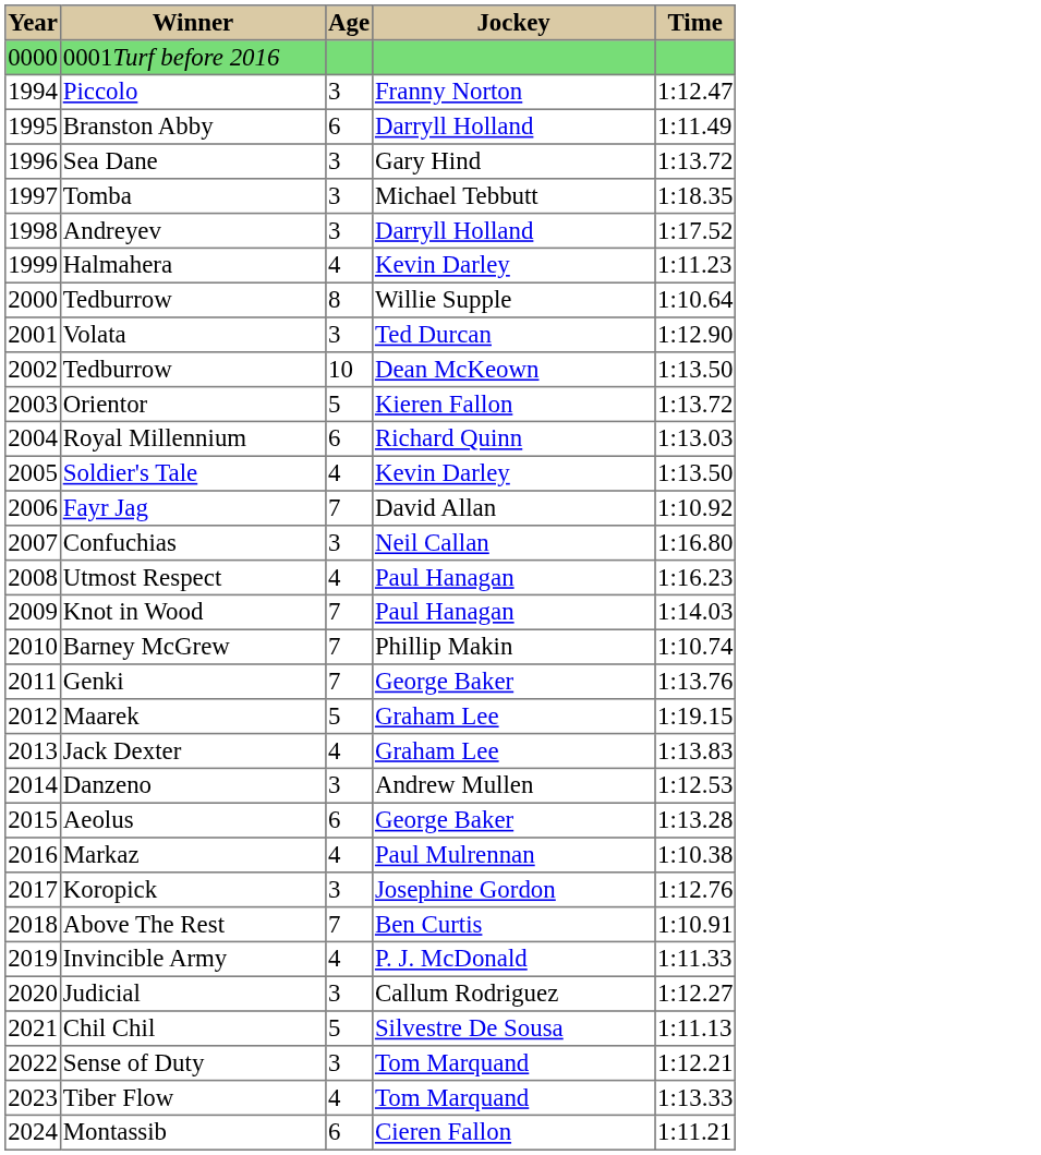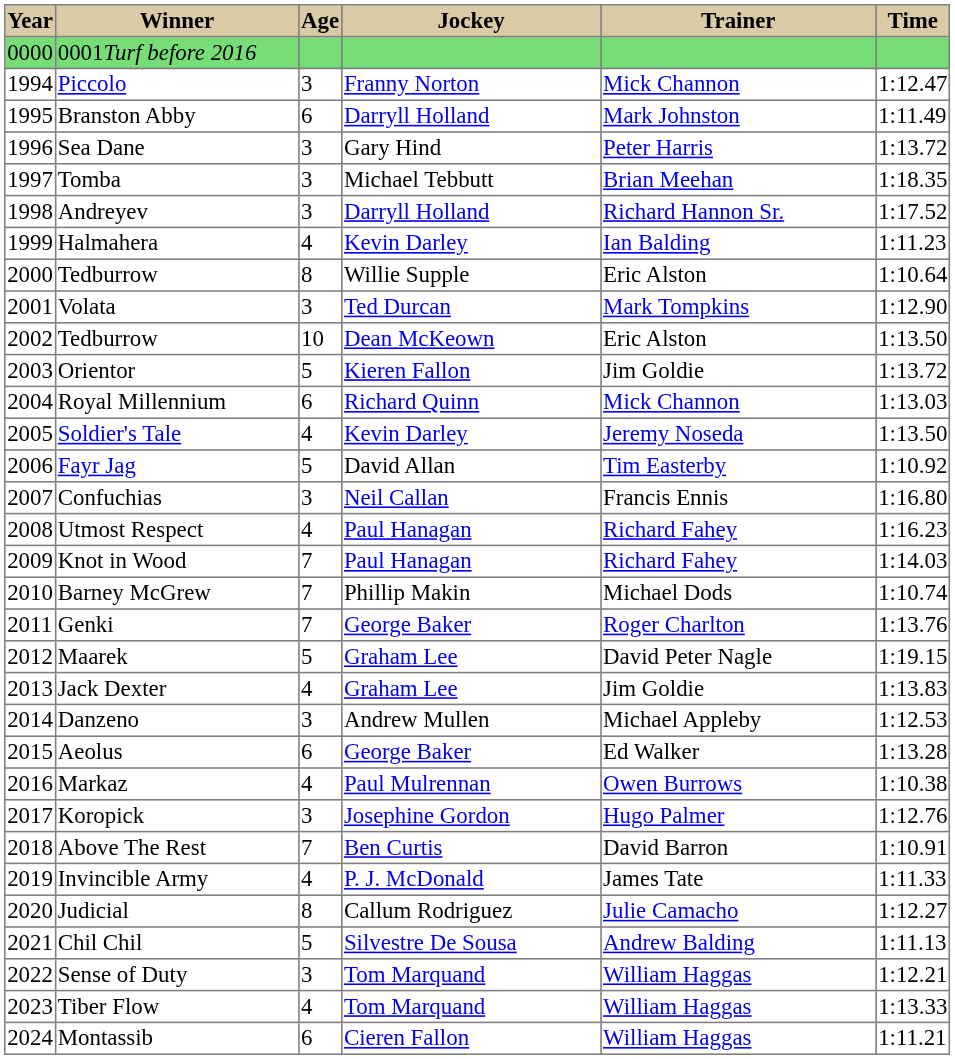+ column: Trainer | Mick Channon | Mark Johnston | Peter Harris | Brian Meehan | Richard Hannon Sr. | Ian Balding | Eric Alston | Mark Tompkins | Eric Alston | Jim Goldie | Mick Channon | Jeremy Noseda | Tim Easterby | Francis Ennis | Richard Fahey | Richard Fahey | Michael Dods | Roger Charlton | David Peter Nagle | Jim Goldie | Michael Appleby | Ed Walker | Owen Burrows | Hugo Palmer | David Barron | James Tate | Julie Camacho | Andrew Balding | William Haggas | William Haggas | William Haggas
Fayr Jag | Age: 7 -> 5
Judicial | Age: 3 -> 8
